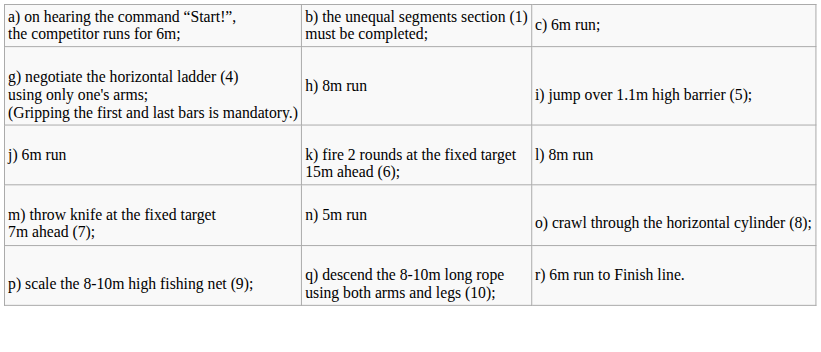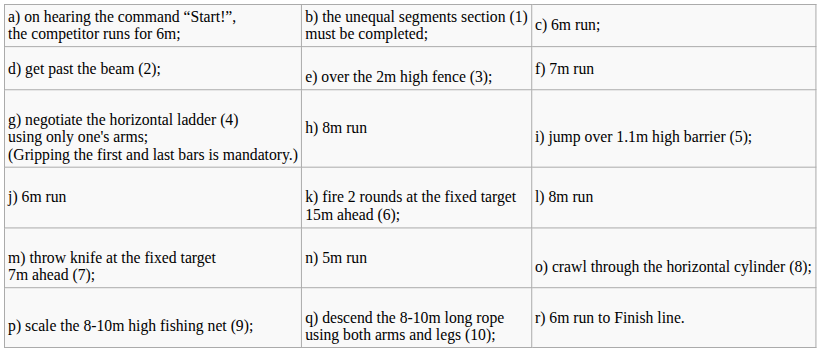+ row: d) get past the beam (2); | e) over the 2m high fence (3); | f) 7m run
